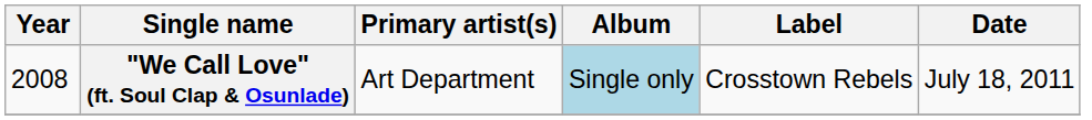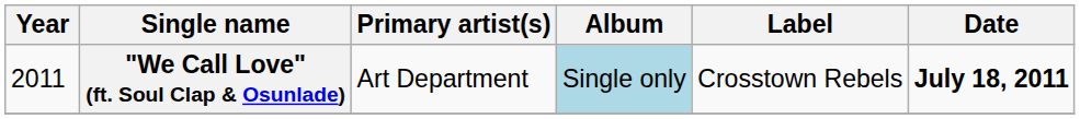"We Call Love" (ft. Soul Clap & Osunlade) | Year: 2008 -> 2011
"We Call Love" (ft. Soul Clap & Osunlade) | Date: normal -> bold
